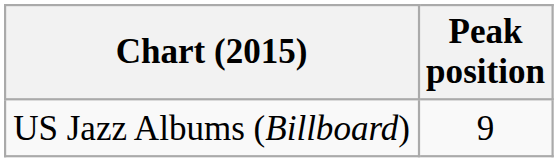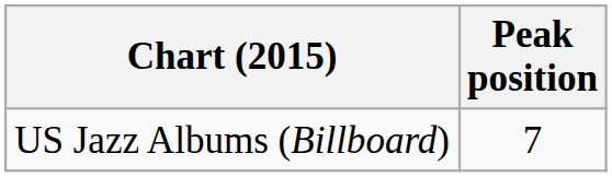US Jazz Albums (Billboard) | Peak position: 9 -> 7
